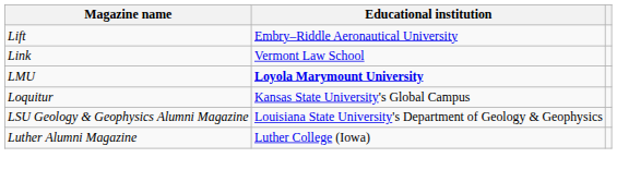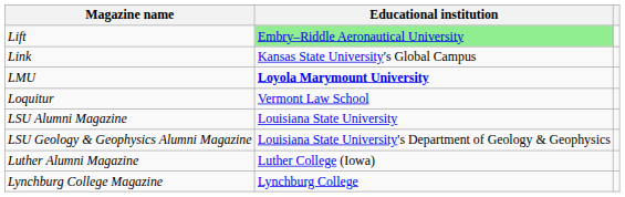Lift | Educational institution: no background -> lightgreen background
Link | Educational institution: Vermont Law School -> Kansas State University's Global Campus
Loquitur | Educational institution: Kansas State University's Global Campus -> Vermont Law School
+ row: LSU Alumni Magazine | Louisiana State University
+ row: Lynchburg College Magazine | Lynchburg College
